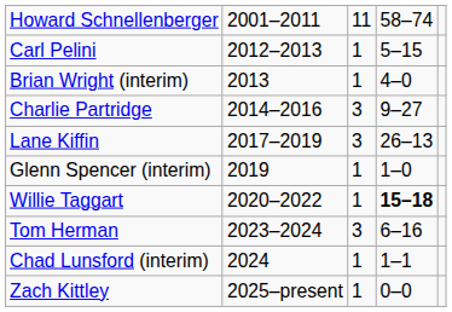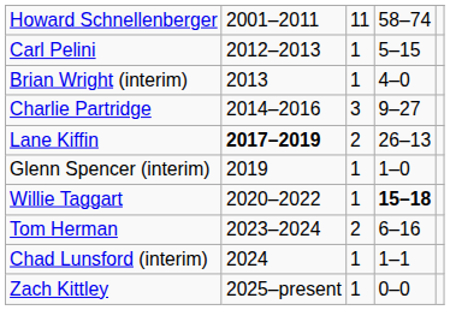Lane Kiffin | column 2: normal -> bold
Lane Kiffin | column 3: 3 -> 2
Tom Herman | column 3: 3 -> 2
